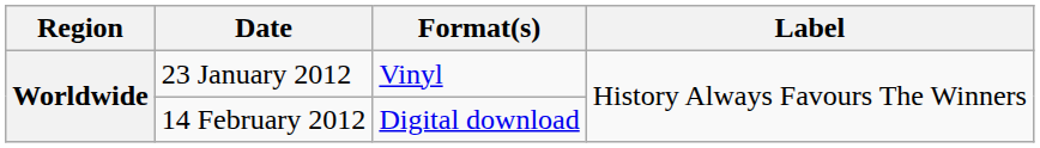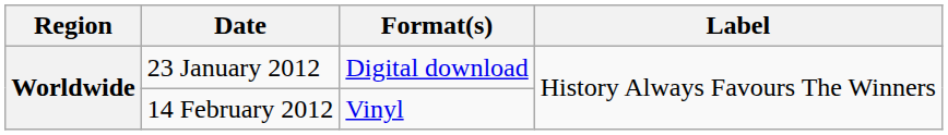23 January 2012 | Format(s): Vinyl -> Digital download
14 February 2012 | Format(s): Digital download -> Vinyl
